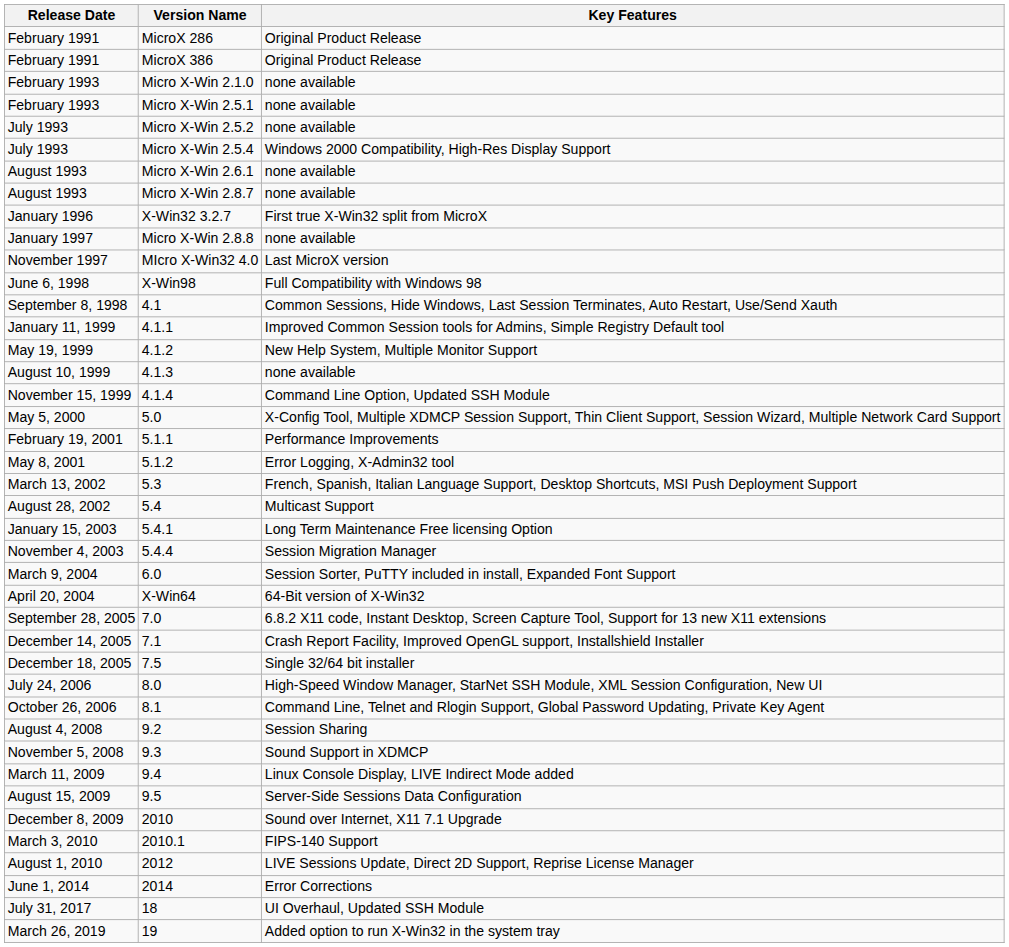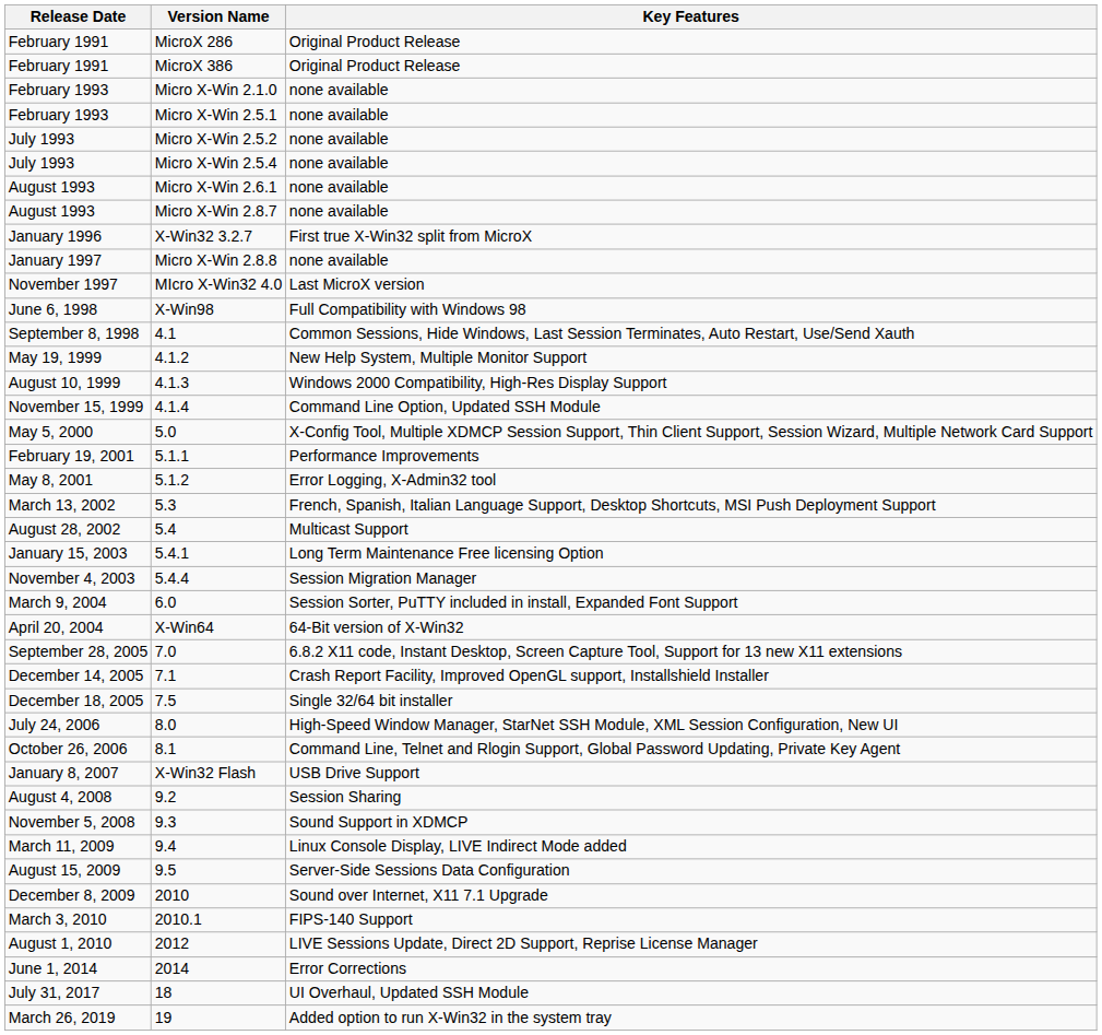July 1993 / Micro X-Win 2.5.4 | Key Features: Windows 2000 Compatibility, High-Res Display Support -> none available
- row: January 11, 1999 | 4.1.1 | Improved Common Session tools for Admins, Simple Registry Default tool
August 10, 1999 | Key Features: none available -> Windows 2000 Compatibility, High-Res Display Support
+ row: January 8, 2007 | X-Win32 Flash | USB Drive Support
